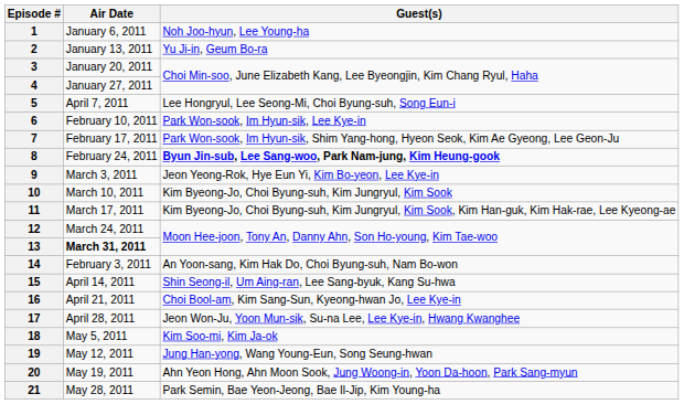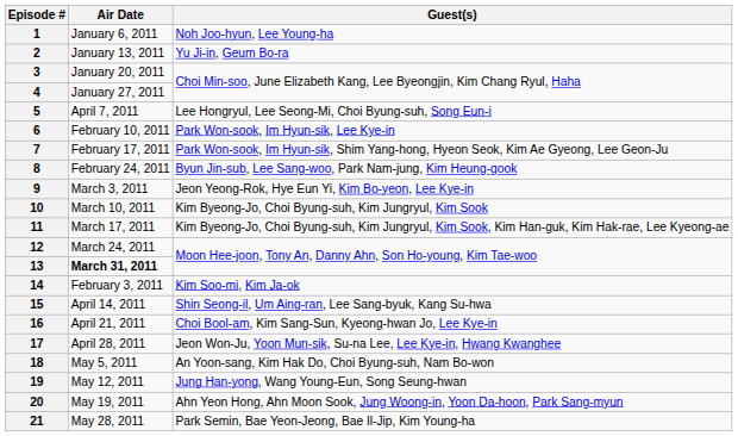8 | Guest(s): bold -> normal
14 | Guest(s): An Yoon-sang, Kim Hak Do, Choi Byung-suh, Nam Bo-won -> Kim Soo-mi, Kim Ja-ok
18 | Guest(s): Kim Soo-mi, Kim Ja-ok -> An Yoon-sang, Kim Hak Do, Choi Byung-suh, Nam Bo-won
